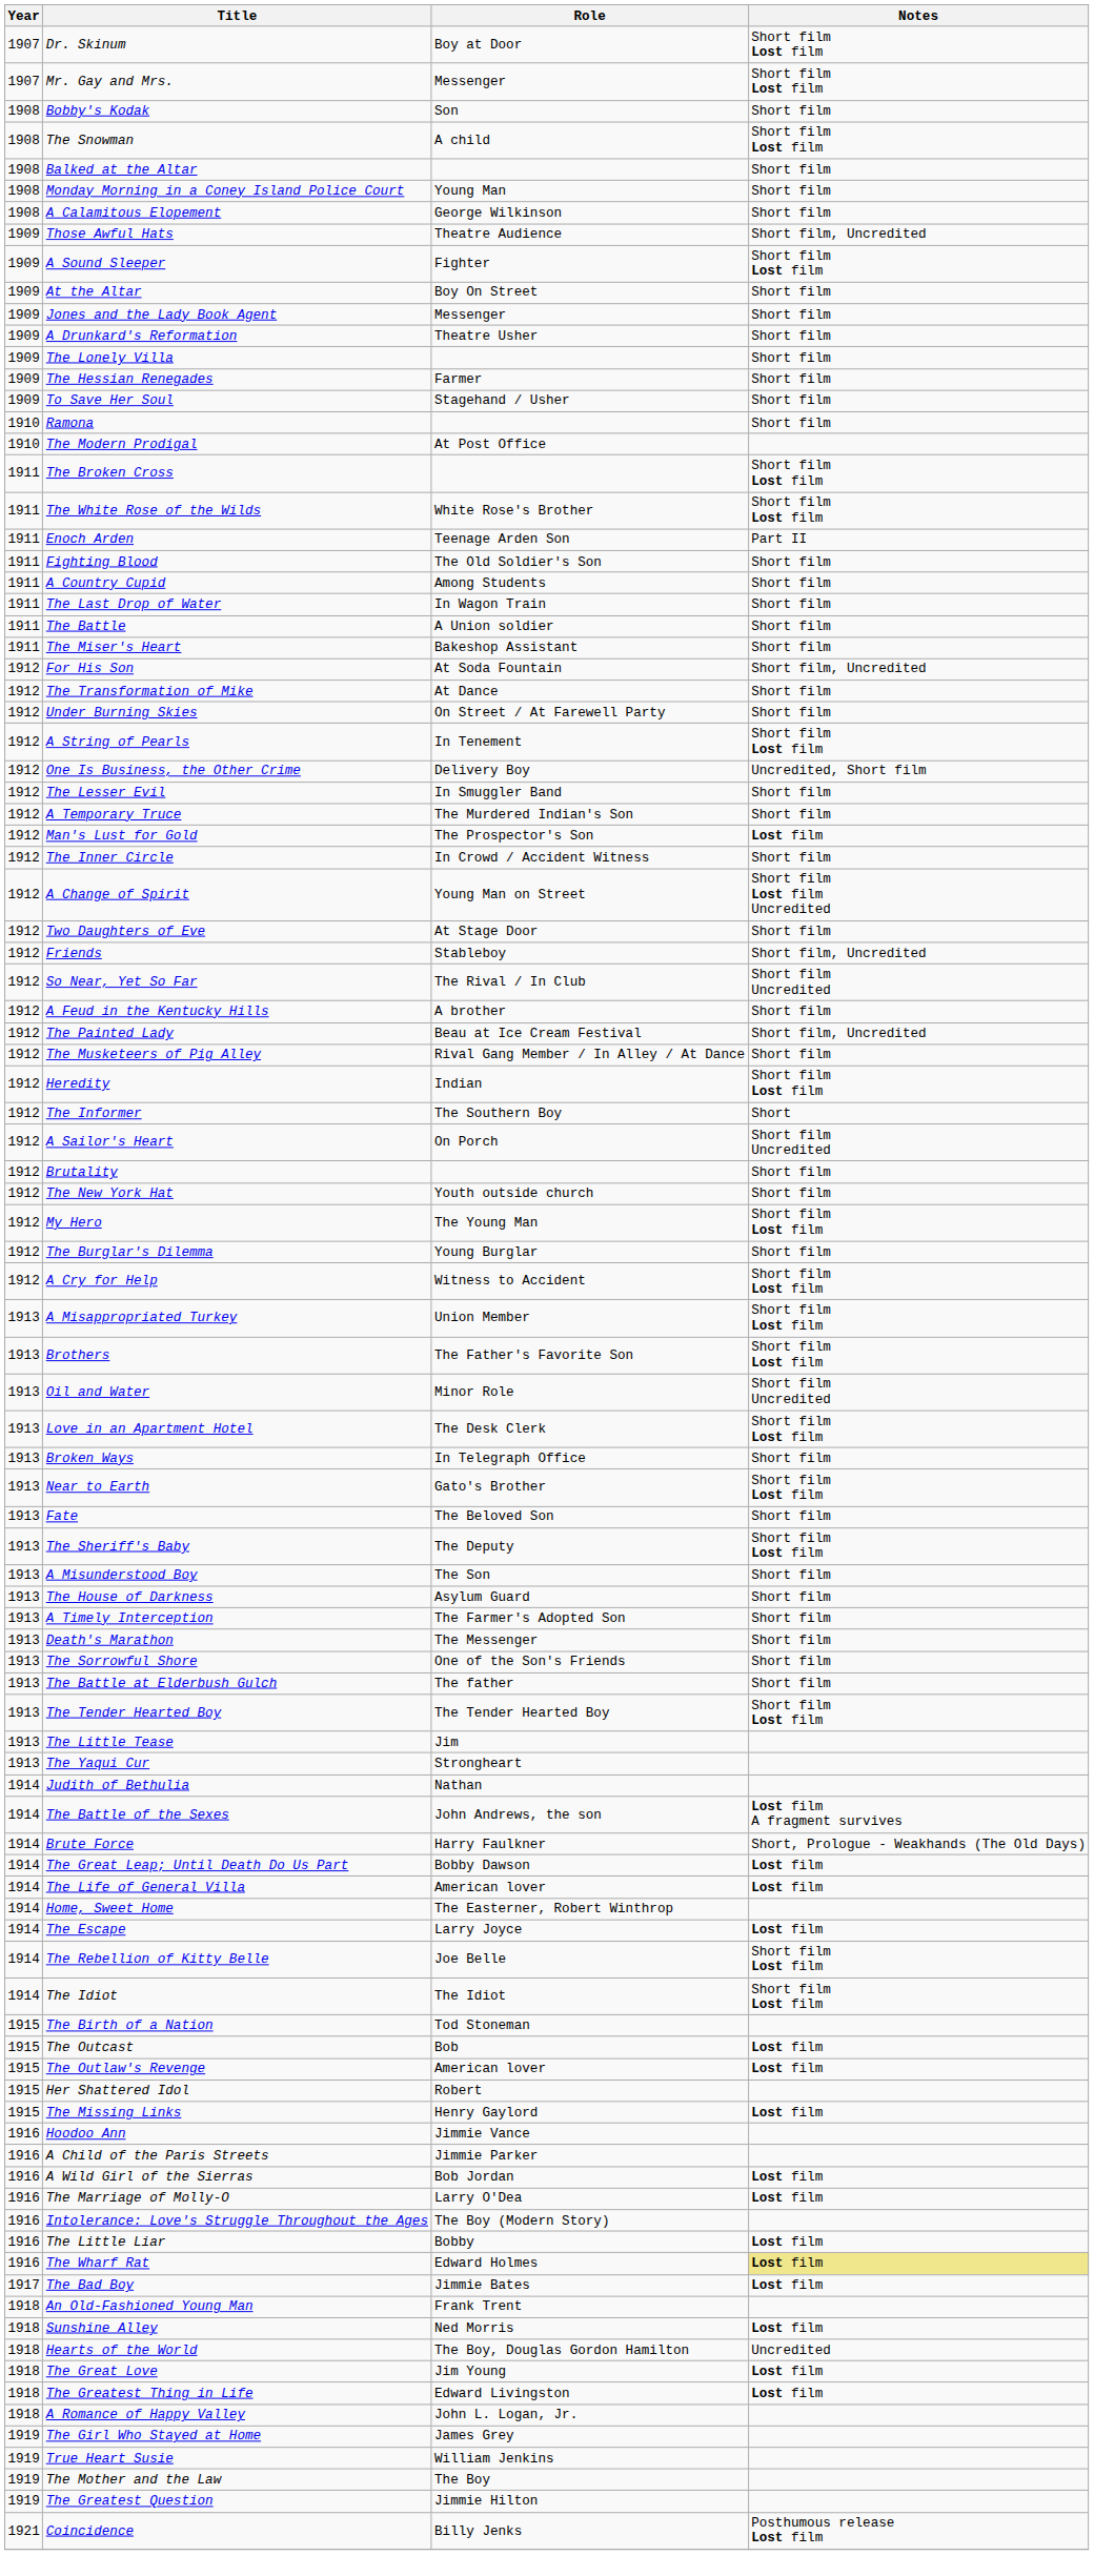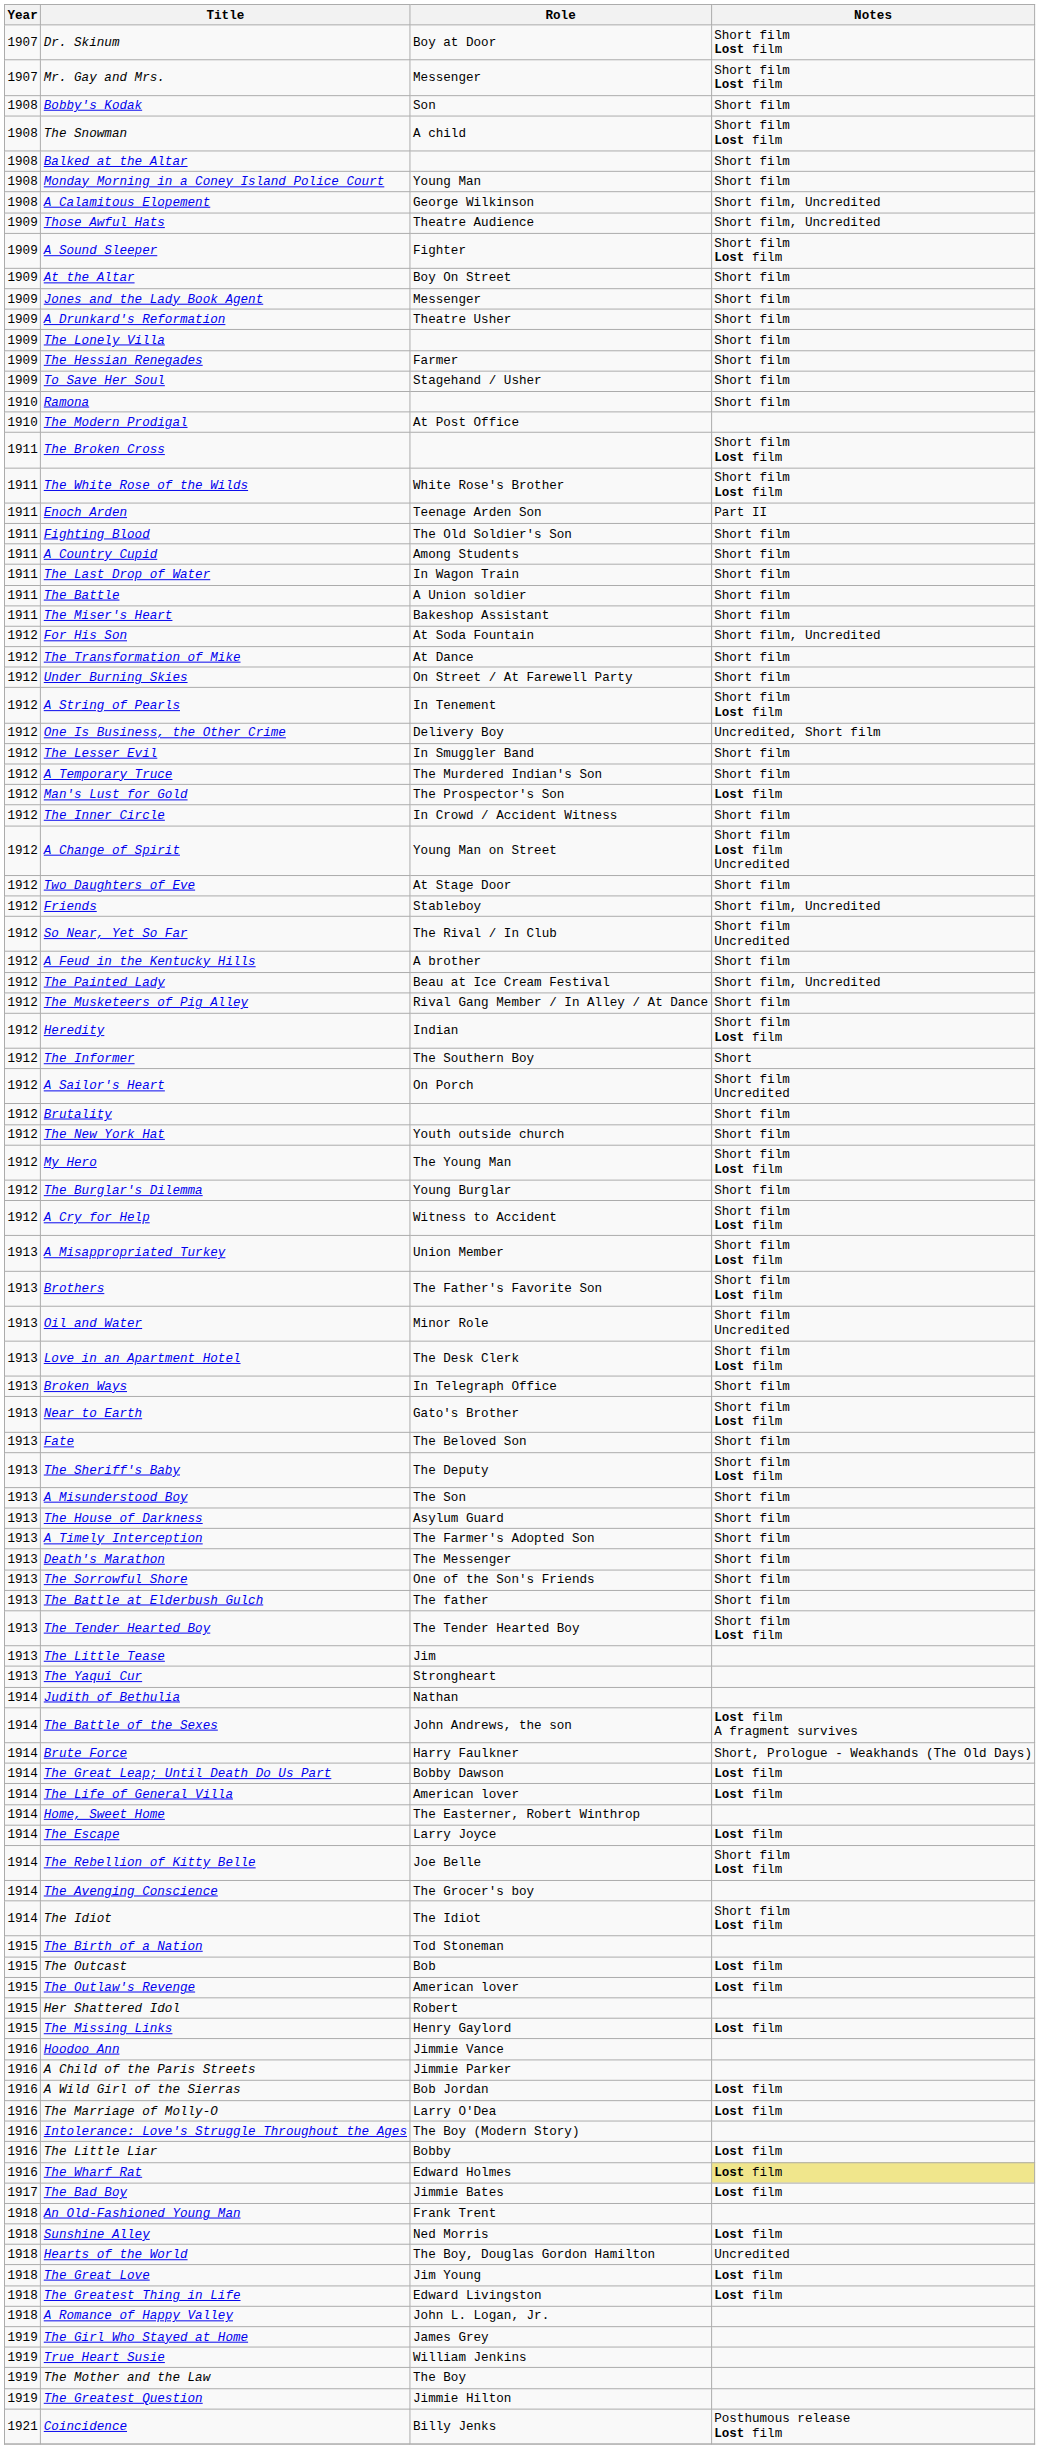A Calamitous Elopement | Notes: Short film -> Short film, Uncredited
+ row: 1914 | The Avenging Conscience | The Grocer's boy
